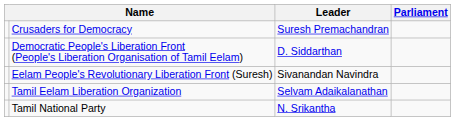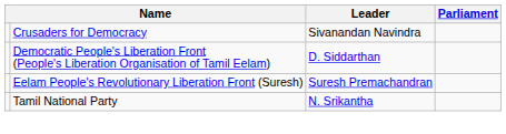Crusaders for Democracy | Leader: Suresh Premachandran -> Sivanandan Navindra
Eelam People's Revolutionary Liberation Front (Suresh) | Leader: Sivanandan Navindra -> Suresh Premachandran
- row: Tamil Eelam Liberation Organization | Selvam Adaikalanathan
